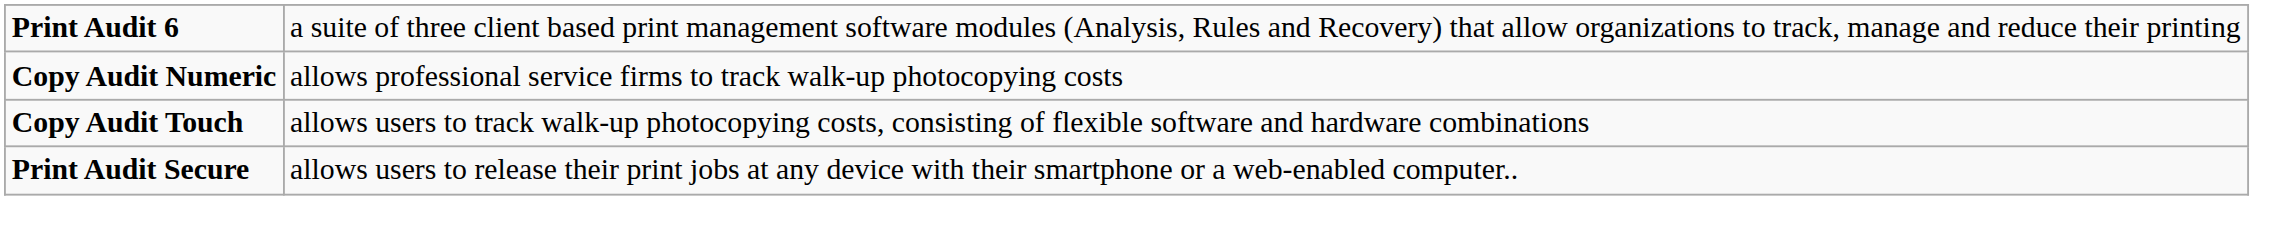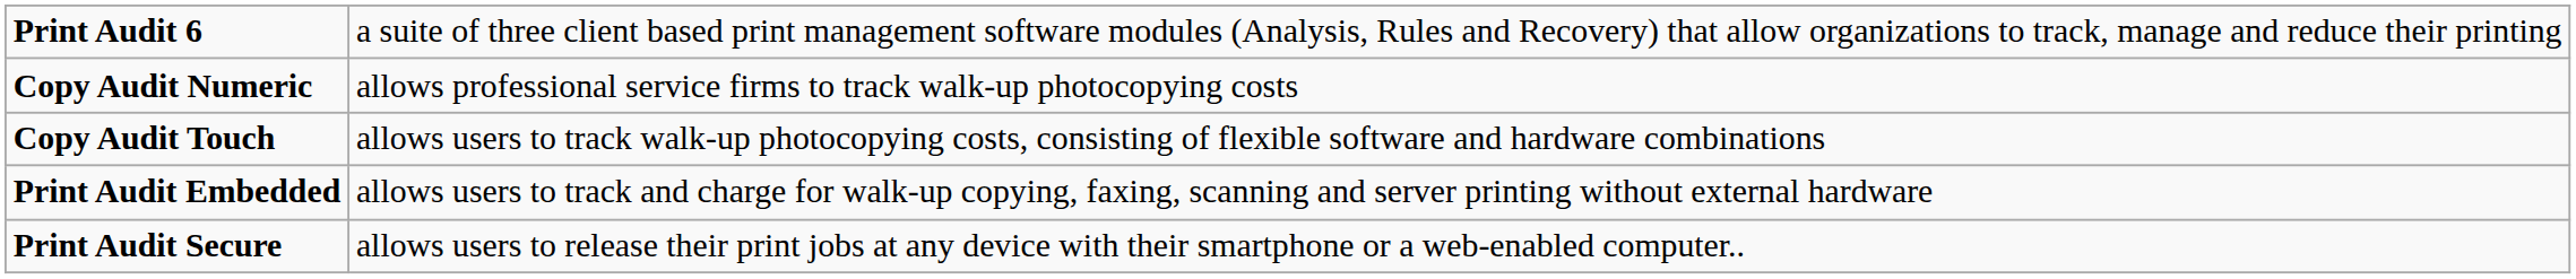+ row: Print Audit Embedded | allows users to track and charge for walk-up copying, faxing, scanning and server printing without external hardware
